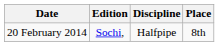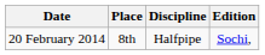columns swapped: Edition <-> Place
